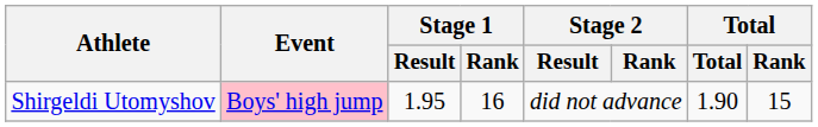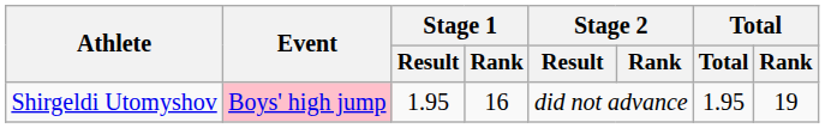Shirgeldi Utomyshov | Total: 1.90 -> 1.95
Shirgeldi Utomyshov | Total / Rank: 15 -> 19
